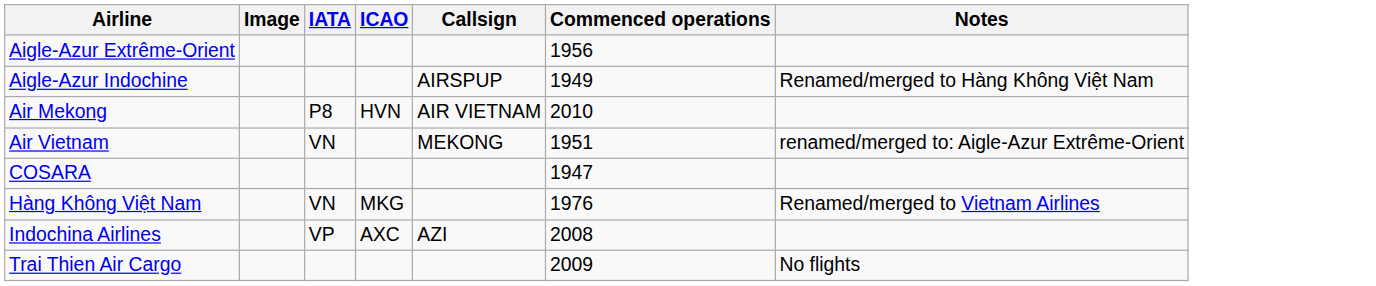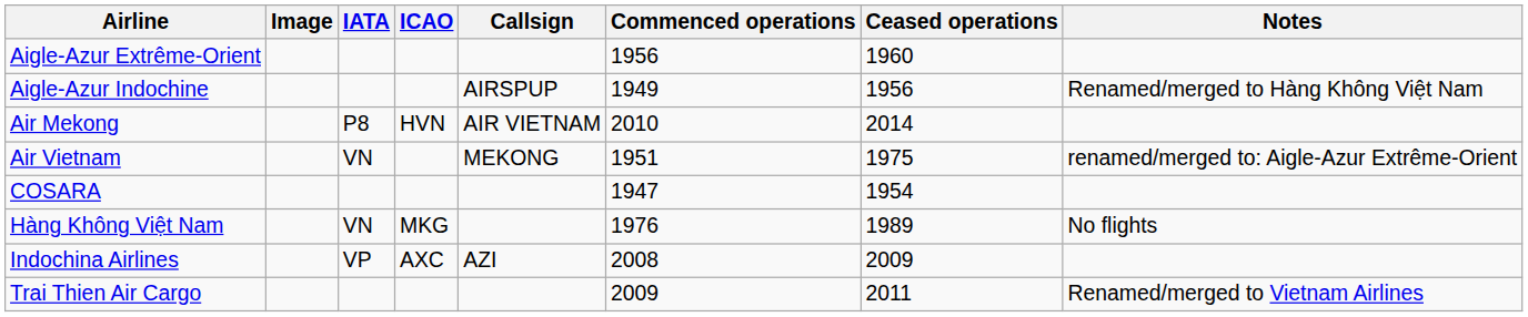+ column: Ceased operations | 1960 | 1956 | 2014 | 1975 | 1954 | 1989 | 2009 | 2011
Hàng Không Việt Nam | Notes: Renamed/merged to Vietnam Airlines -> No flights
Trai Thien Air Cargo | Notes: No flights -> Renamed/merged to Vietnam Airlines
